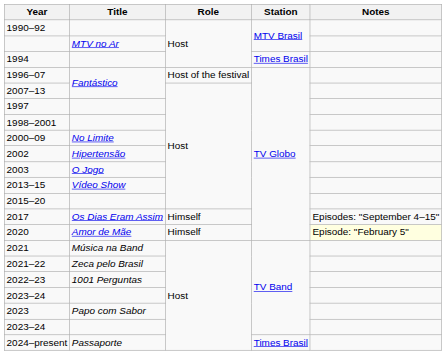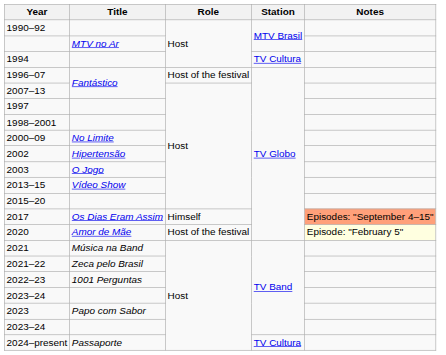1994 | Station: Times Brasil -> TV Cultura
2017 | Notes: no background -> lightsalmon background
2020 | Role: Himself -> Host of the festival
2024–present | Station: Times Brasil -> TV Cultura
